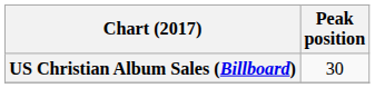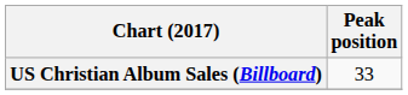US Christian Album Sales (Billboard) | Peak position: 30 -> 33
